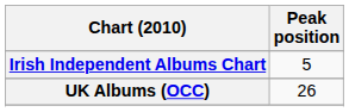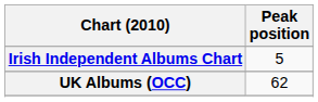UK Albums (OCC) | Peak position: 26 -> 62
